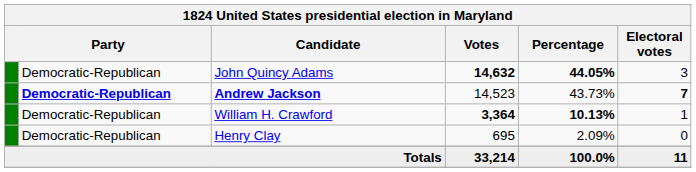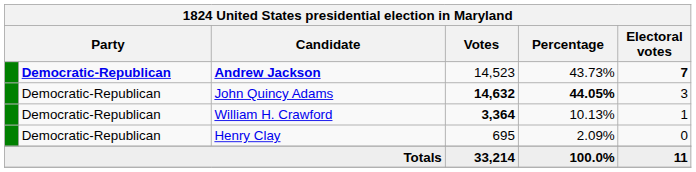rows swapped: Andrew Jackson <-> John Quincy Adams
William H. Crawford | Percentage: bold -> normal
